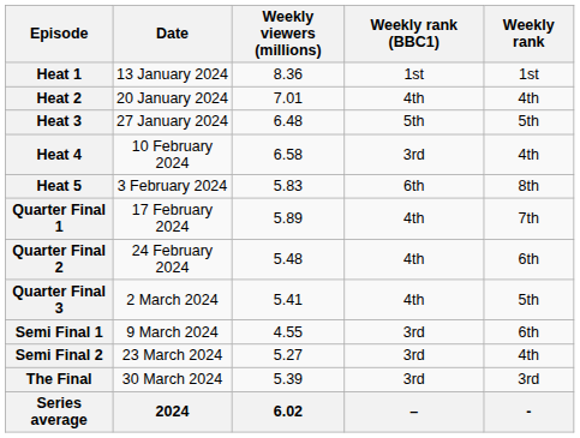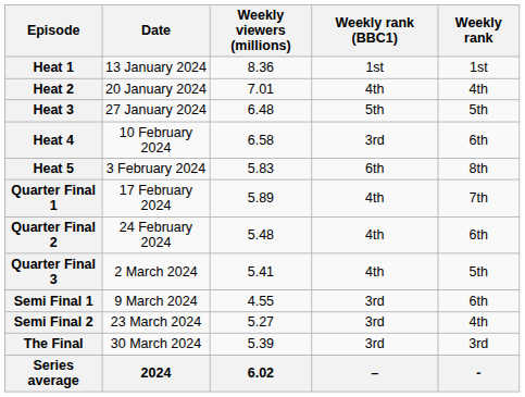Heat 4 | Weekly rank: 4th -> 6th
